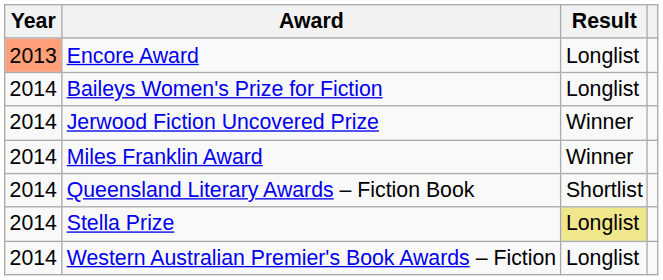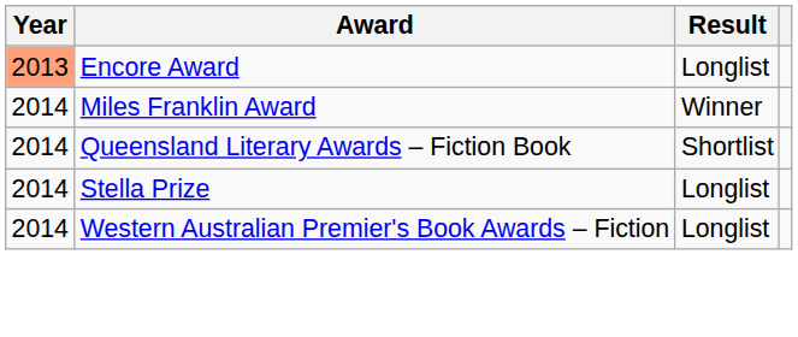- row: 2014 | Baileys Women's Prize for Fiction | Longlist
- row: 2014 | Jerwood Fiction Uncovered Prize | Winner
Stella Prize | Result: khaki background -> no background
